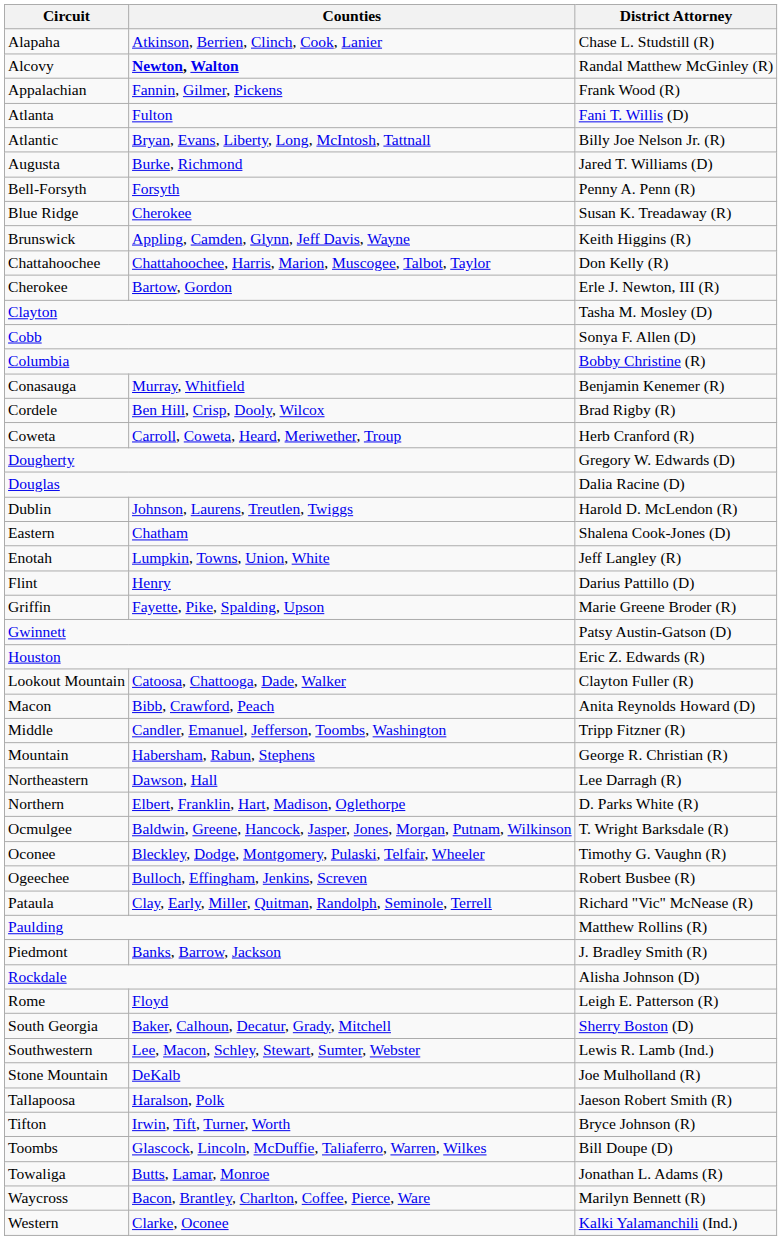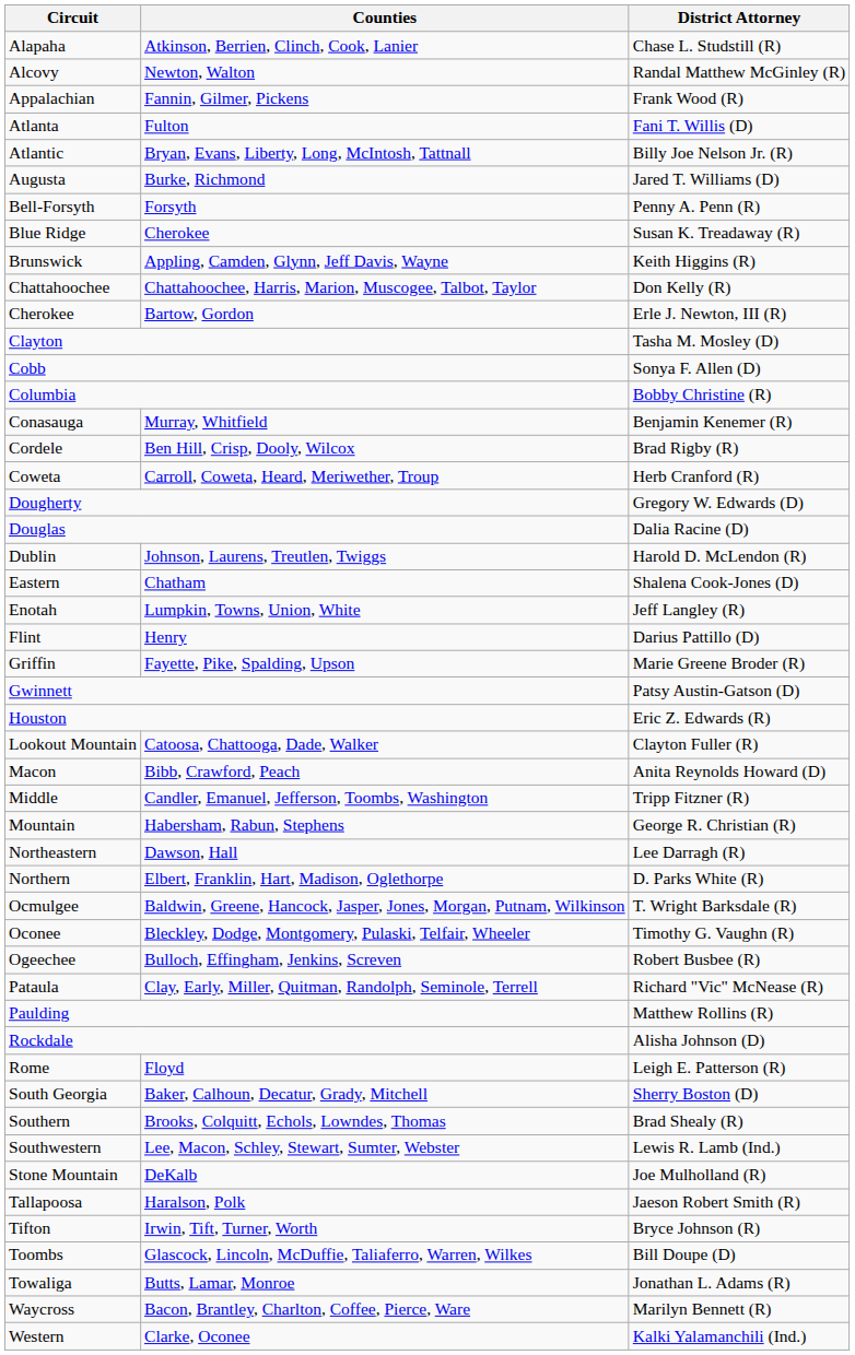Alcovy | Counties: bold -> normal
- row: Piedmont | Banks, Barrow, Jackson | J. Bradley Smith (R)
+ row: Southern | Brooks, Colquitt, Echols, Lowndes, Thomas | Brad Shealy (R)
